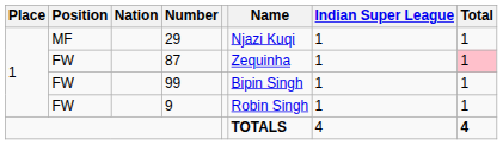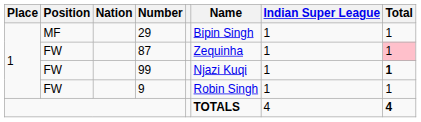29 | Name: Njazi Kuqi -> Bipin Singh
99 | Name: Bipin Singh -> Njazi Kuqi
99 | Total: normal -> bold
